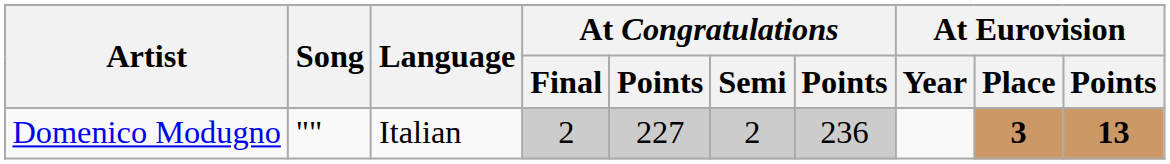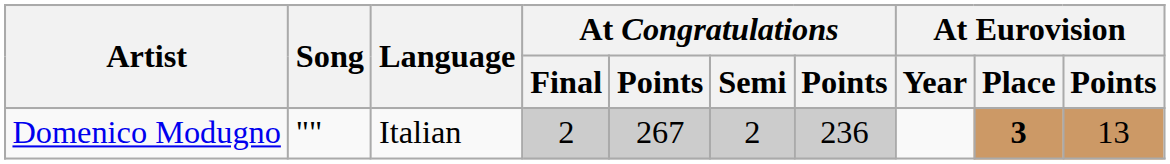Domenico Modugno | column 5: 227 -> 267
Domenico Modugno | At Eurovision / Points: bold -> normal
